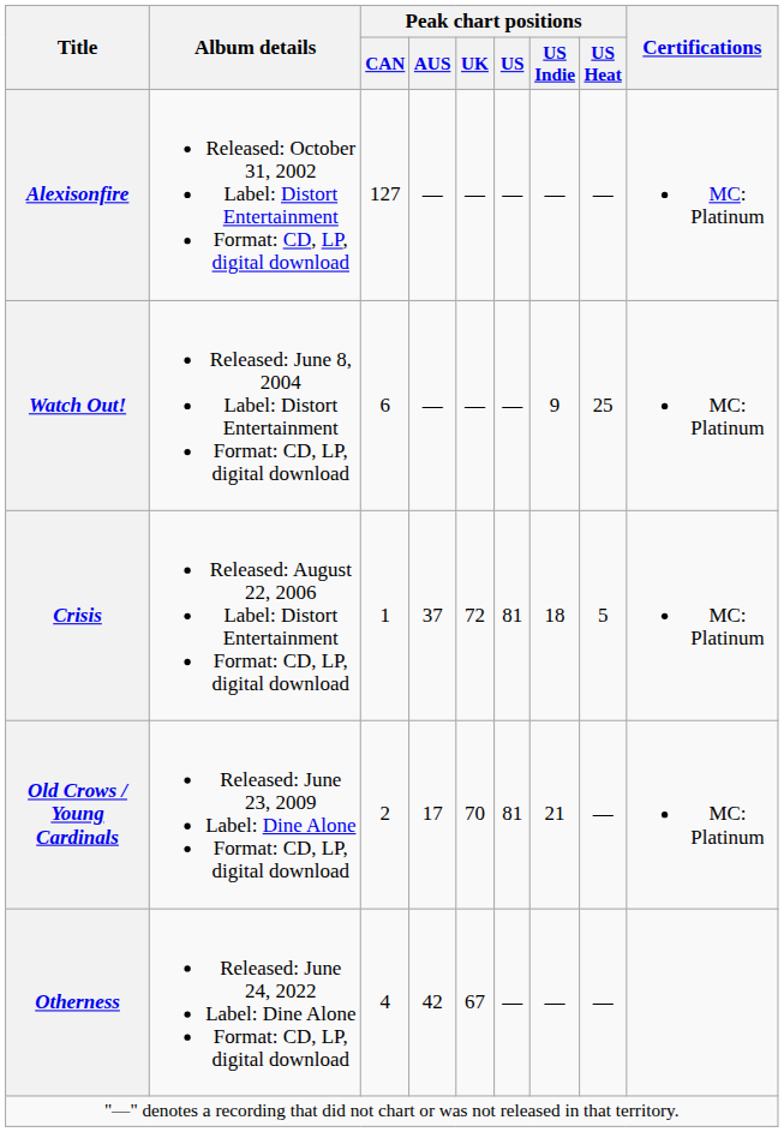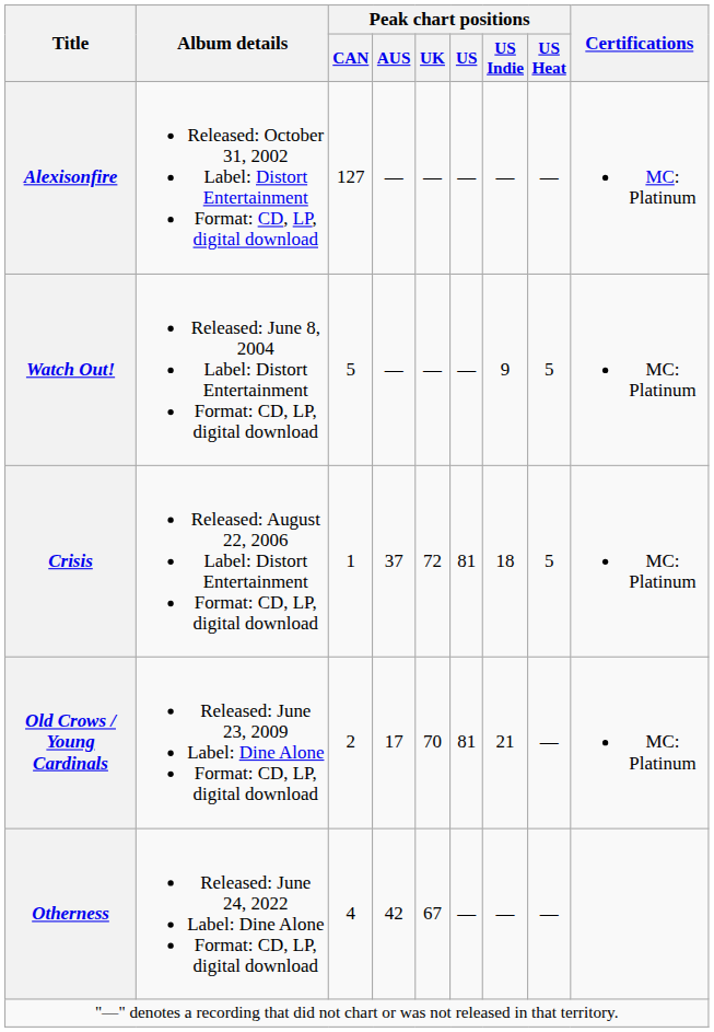Watch Out! | Peak chart positions / CAN: 6 -> 5
Watch Out! | Peak chart positions / US Heat: 25 -> 5
